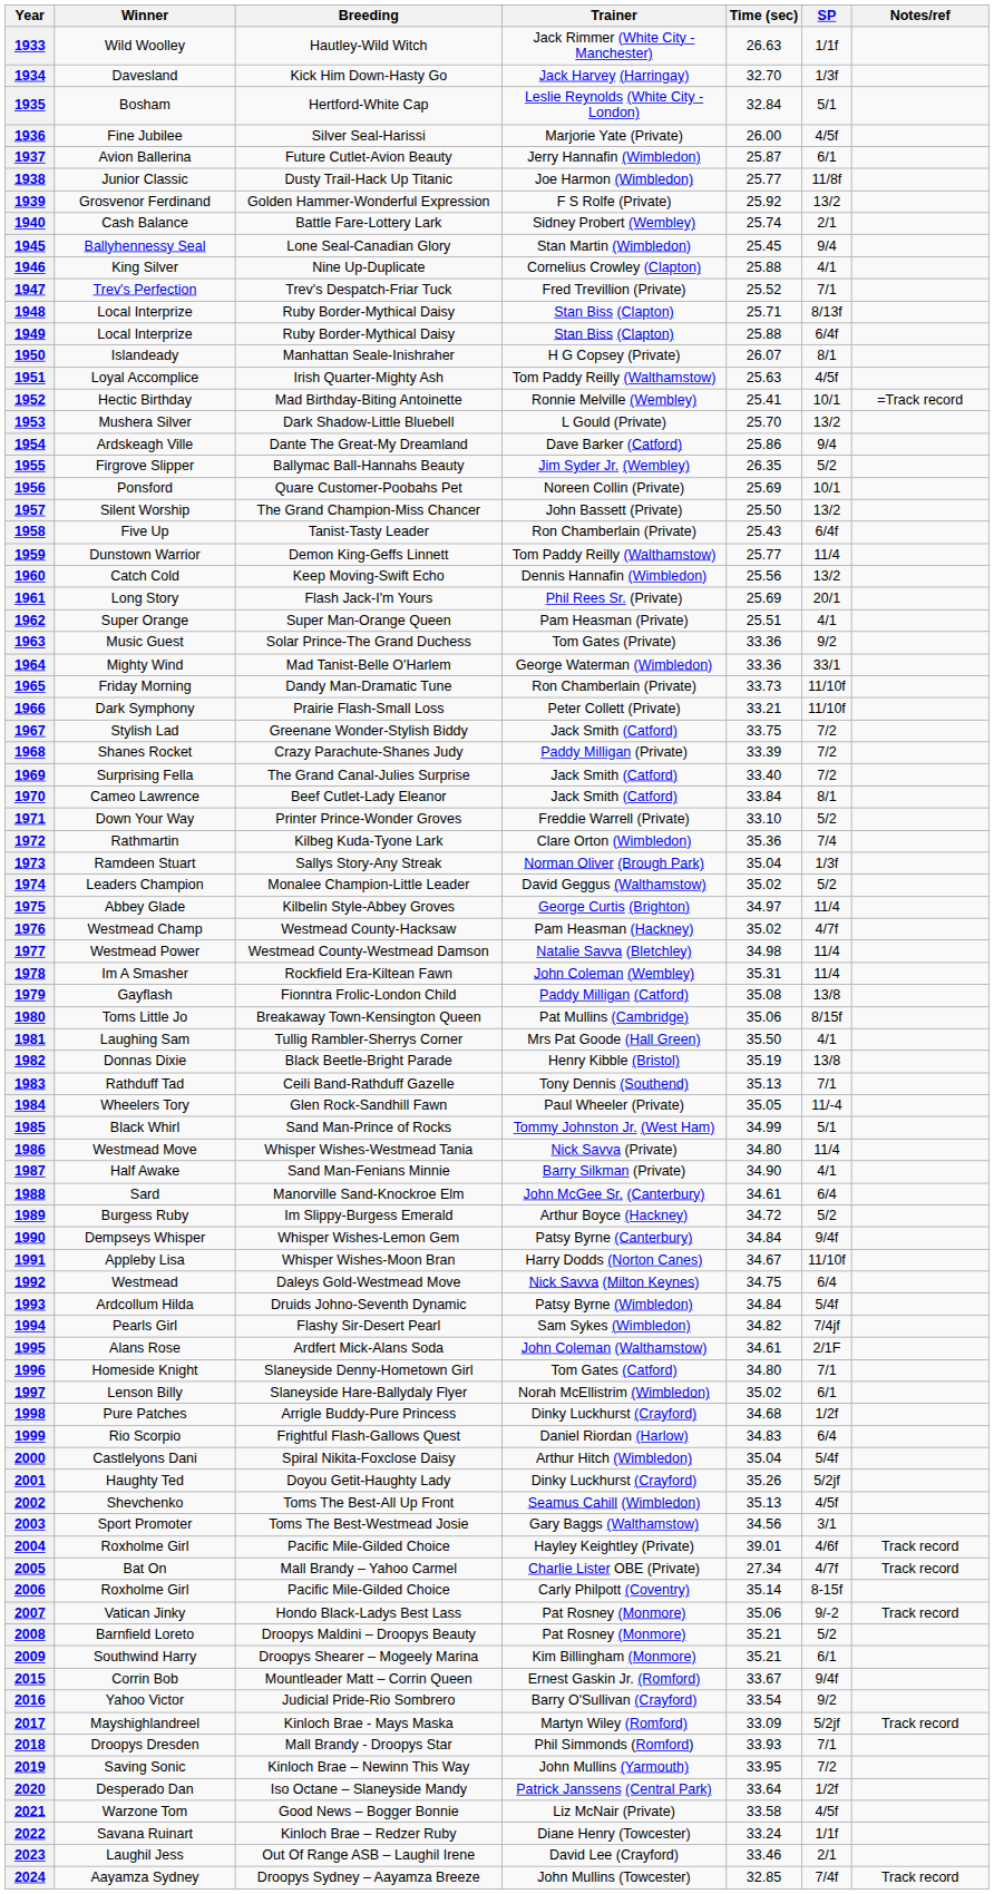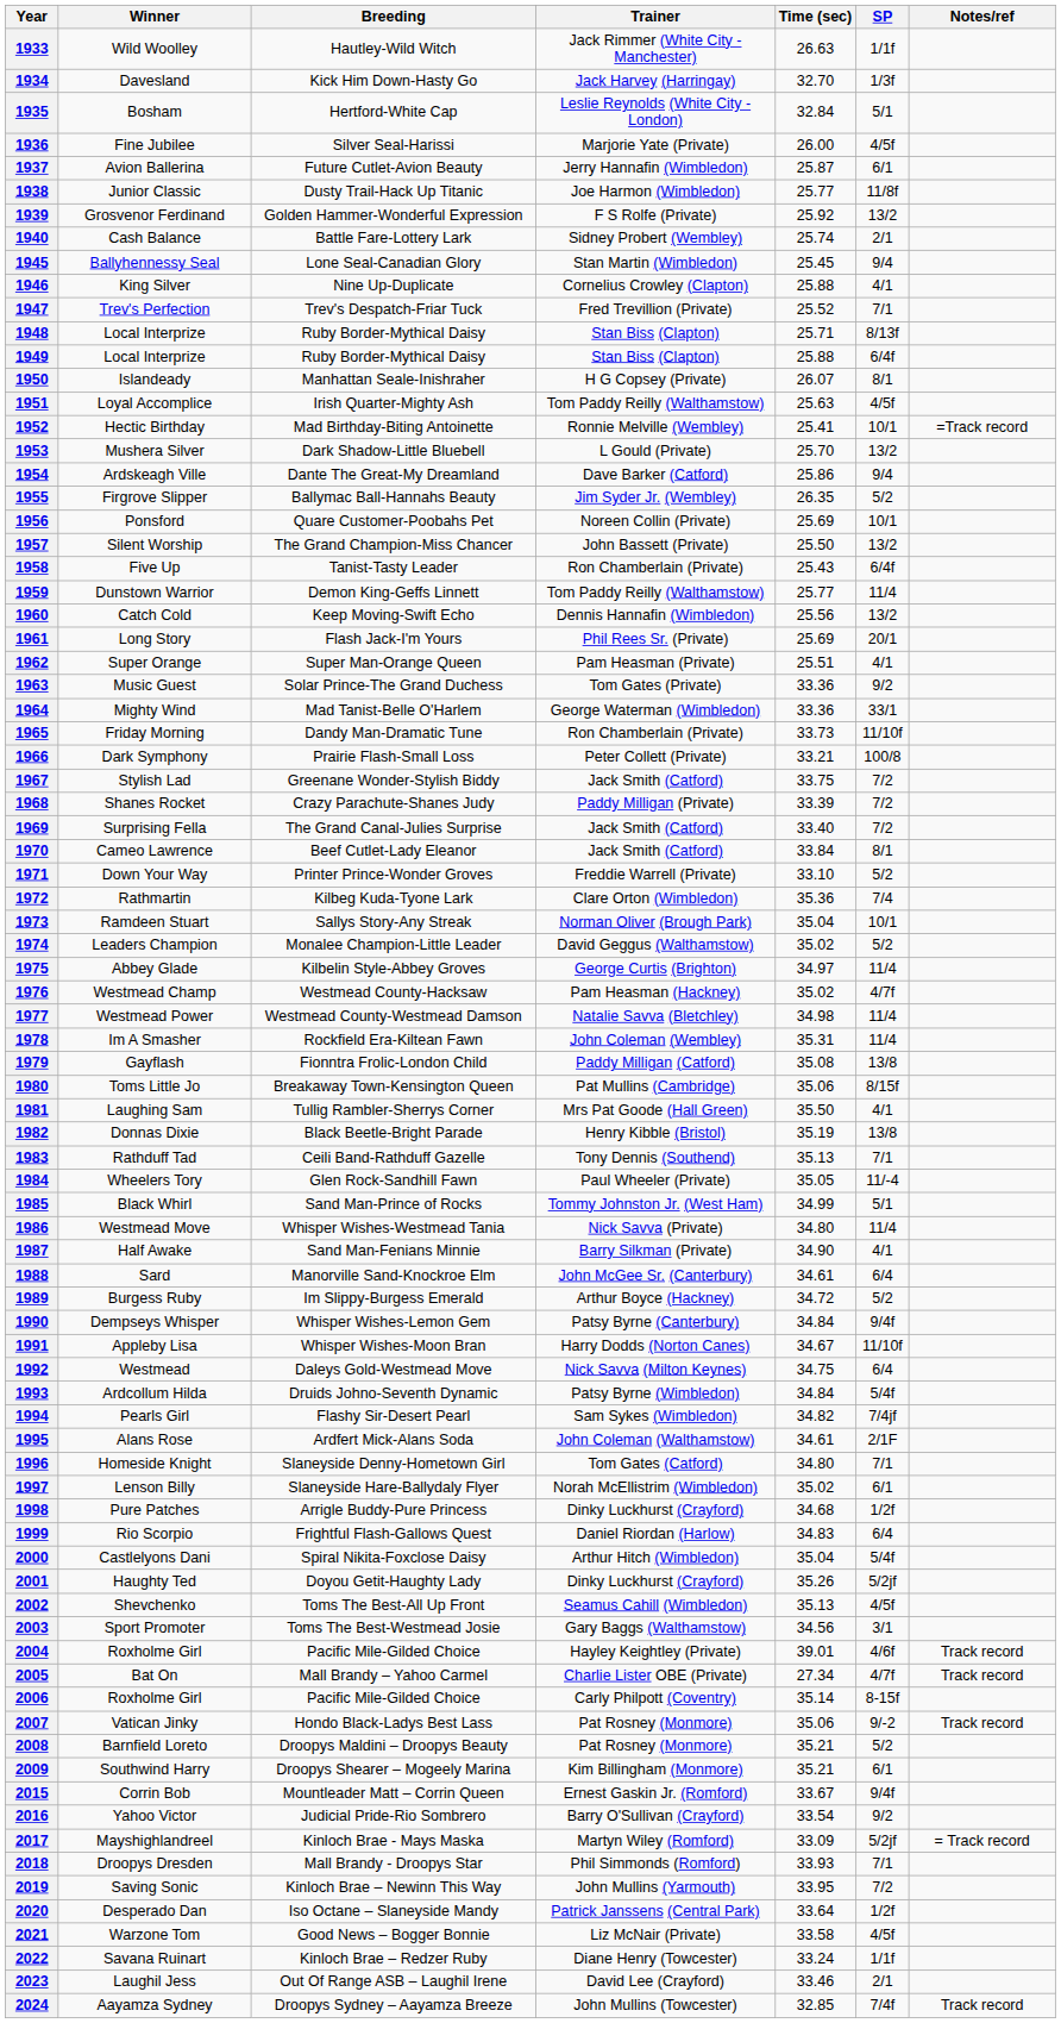1966 | SP: 11/10f -> 100/8
1973 | SP: 1/3f -> 10/1
2017 | Notes/ref: Track record -> = Track record
